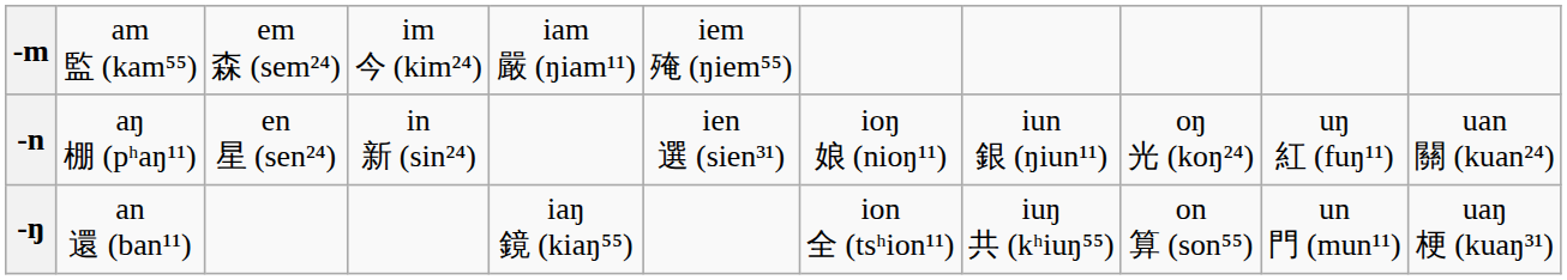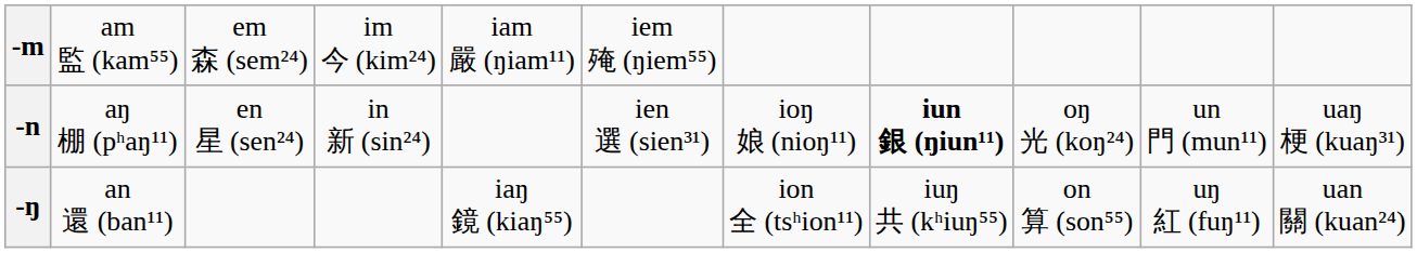-n | column 8: normal -> bold
-n | column 10: uŋ 紅 (fuŋ¹¹) -> un 門 (mun¹¹)
-n | column 11: uan 關 (kuan²⁴) -> uaŋ 梗 (kuaŋ³¹)
-ŋ | column 10: un 門 (mun¹¹) -> uŋ 紅 (fuŋ¹¹)
-ŋ | column 11: uaŋ 梗 (kuaŋ³¹) -> uan 關 (kuan²⁴)
